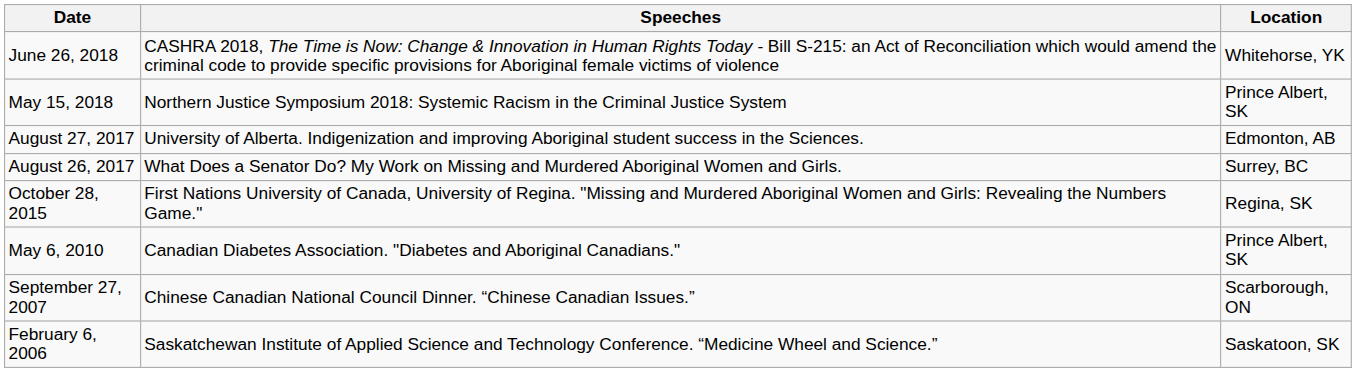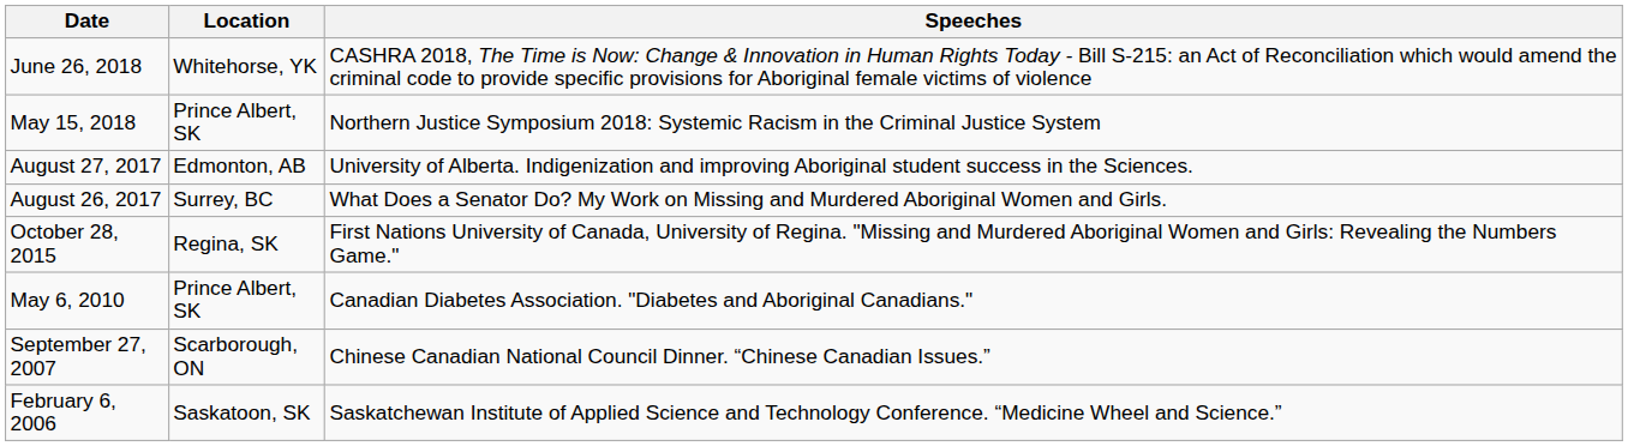columns swapped: Location <-> Speeches
